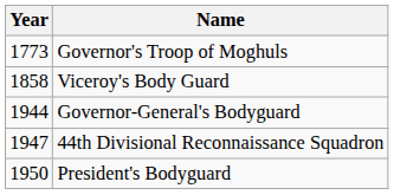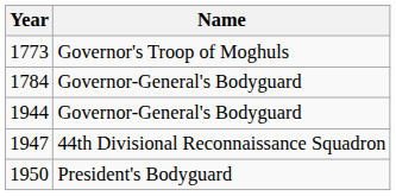+ row: 1784 | Governor-General's Bodyguard
- row: 1858 | Viceroy's Body Guard
